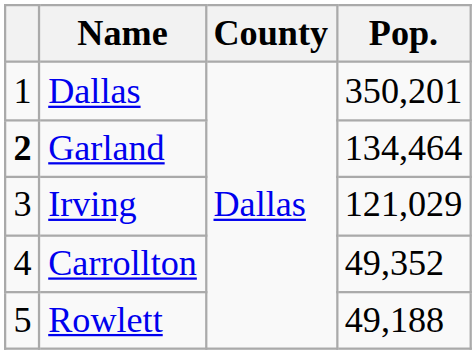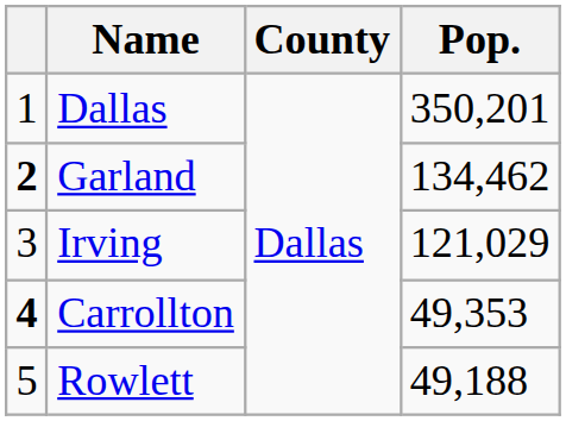Garland | Pop.: 134,464 -> 134,462
Carrollton | column 1: normal -> bold
Carrollton | Pop.: 49,352 -> 49,353
